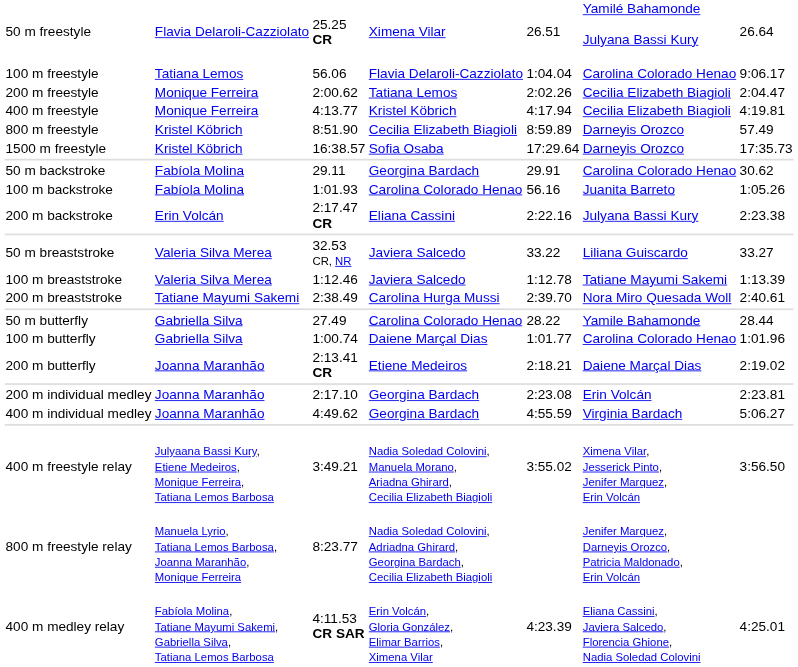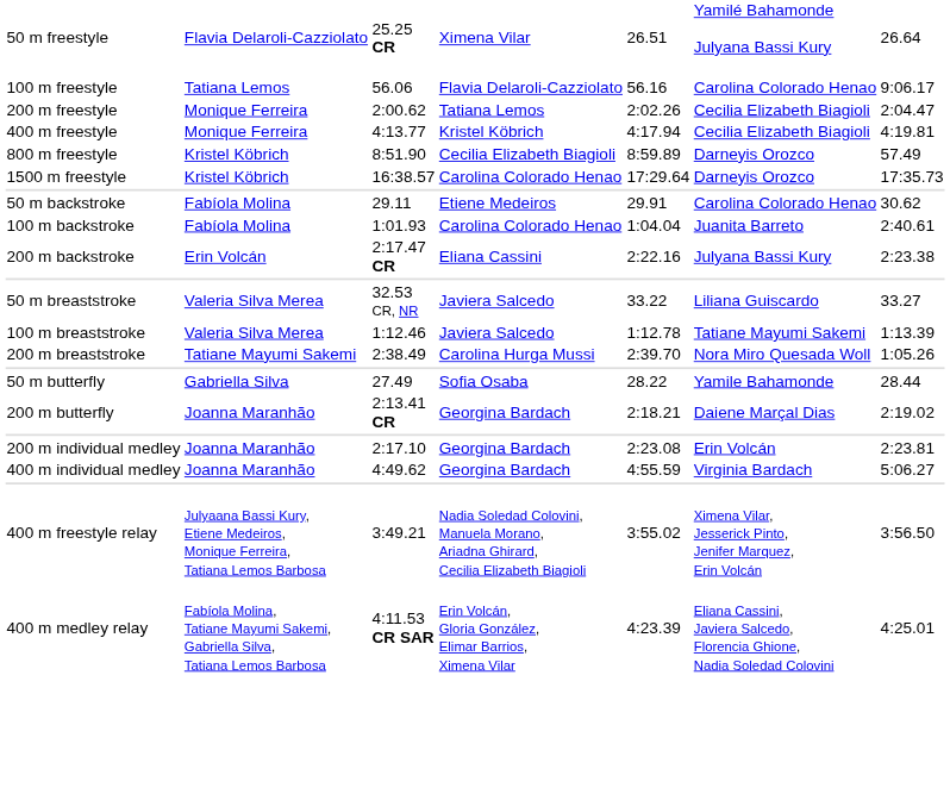100 m freestyle | column 5: 1:04.04 -> 56.16
1500 m freestyle | column 4: Sofia Osaba -> Carolina Colorado Henao
50 m backstroke | column 4: Georgina Bardach -> Etiene Medeiros
100 m backstroke | column 5: 56.16 -> 1:04.04
100 m backstroke | column 7: 1:05.26 -> 2:40.61
200 m breaststroke | column 7: 2:40.61 -> 1:05.26
50 m butterfly | column 4: Carolina Colorado Henao -> Sofia Osaba
- row: 100 m butterfly | Gabriella Silva | 1:00.74 | Daiene Marçal Dias | 1:01.77 | Carolina Colorado Henao | 1:01.96
200 m butterfly | column 4: Etiene Medeiros -> Georgina Bardach
- row: 800 m freestyle relay | Manuela Lyrio, Tatiana Lemos Barbosa, Joanna Maranhão, Monique Ferreira | 8:23.77 | Nadia Soledad Colovini, Adriadna Ghirard, Georgina Bardach, Cecilia Elizabeth Biagioli | Jenifer Marquez, Darneyis Orozco, Patricia Maldonado, Erin Volcán
